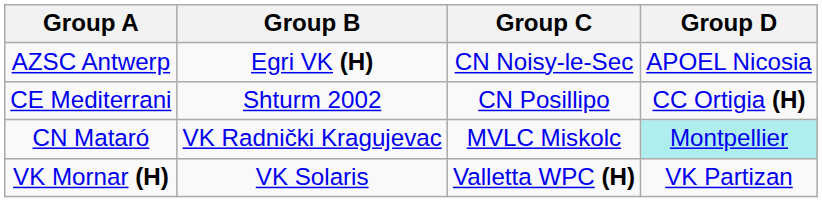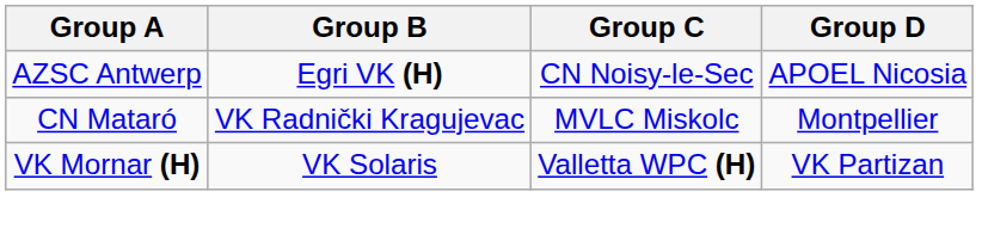- row: CE Mediterrani | Shturm 2002 | CN Posillipo | CC Ortigia (H)
CN Mataró | Group D: paleturquoise background -> no background
